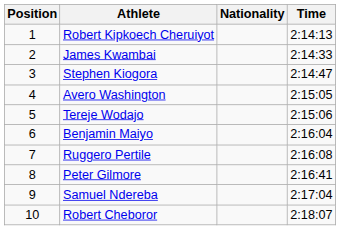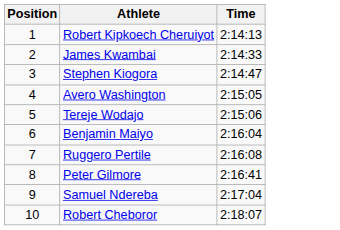- column: Nationality
